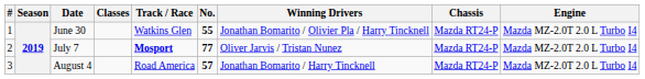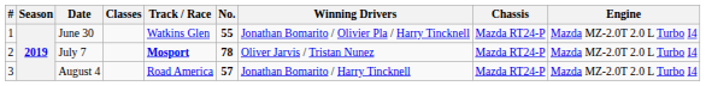July 7 | No.: 77 -> 78
